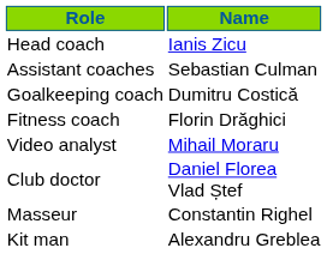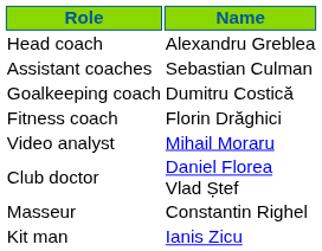Head coach | Name: Ianis Zicu -> Alexandru Greblea
Kit man | Name: Alexandru Greblea -> Ianis Zicu
